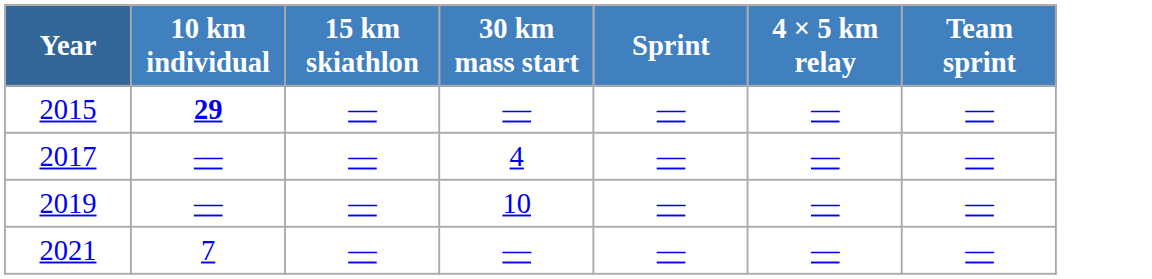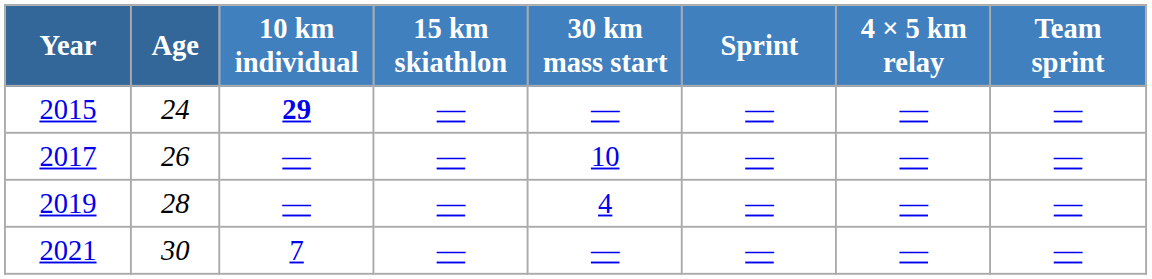+ column: Age | 24 | 26 | 28 | 30
2017 | 30 km mass start: 4 -> 10
2019 | 30 km mass start: 10 -> 4
